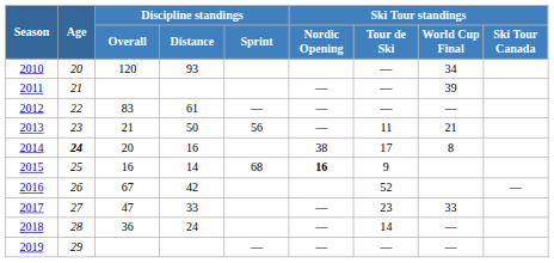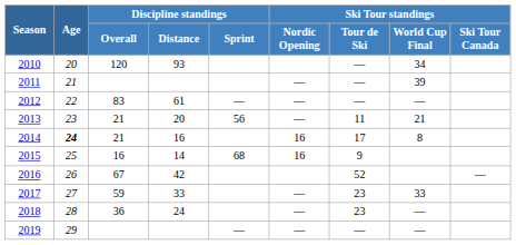2013 | Discipline standings / Distance: 50 -> 20
2014 | Discipline standings / Overall: 20 -> 21
2014 | Ski Tour standings / Nordic Opening: 38 -> 16
2015 | Ski Tour standings / Nordic Opening: bold -> normal
2017 | Discipline standings / Overall: 47 -> 59
2018 | Ski Tour standings / Tour de Ski: 14 -> 23
